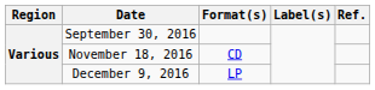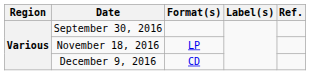November 18, 2016 | Format(s): CD -> LP
December 9, 2016 | Format(s): LP -> CD
